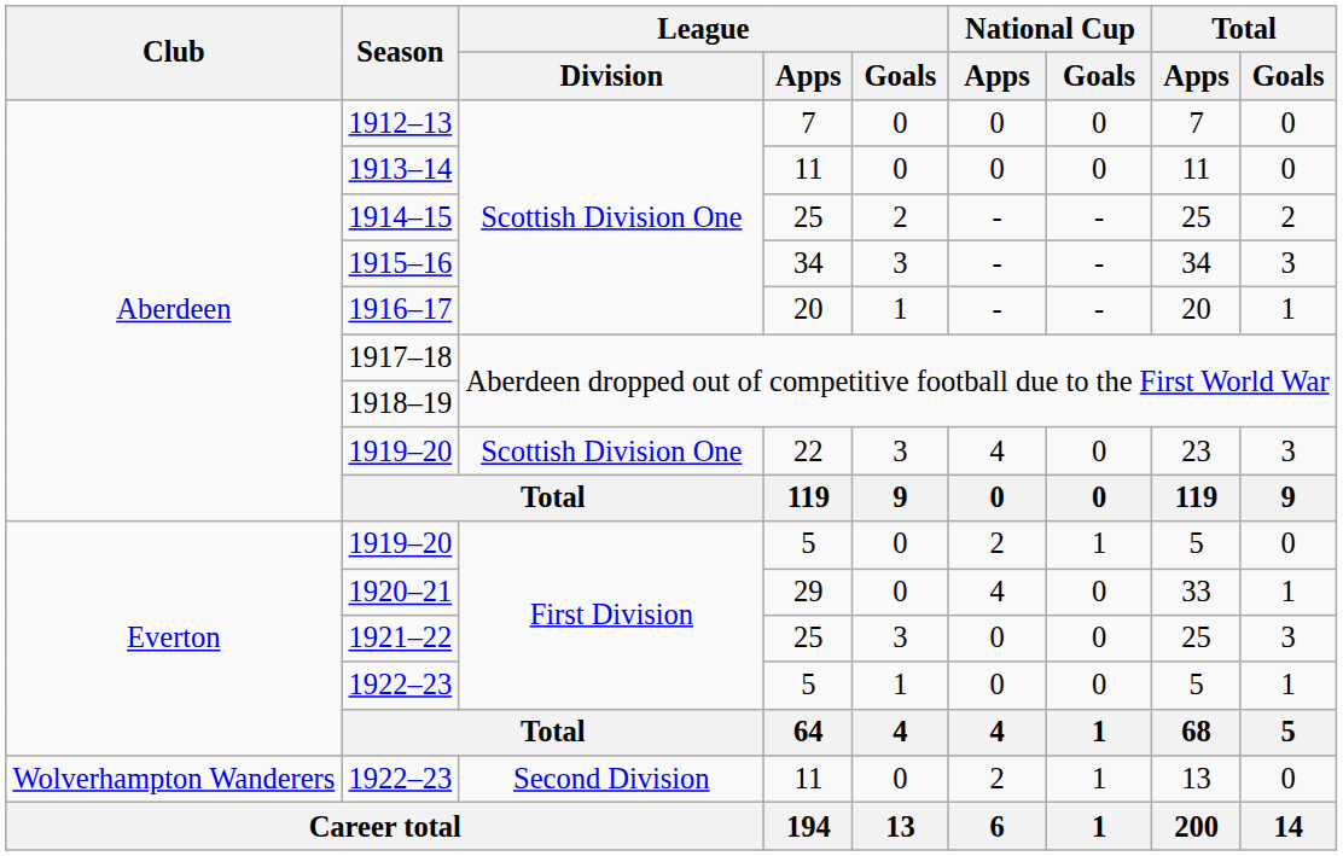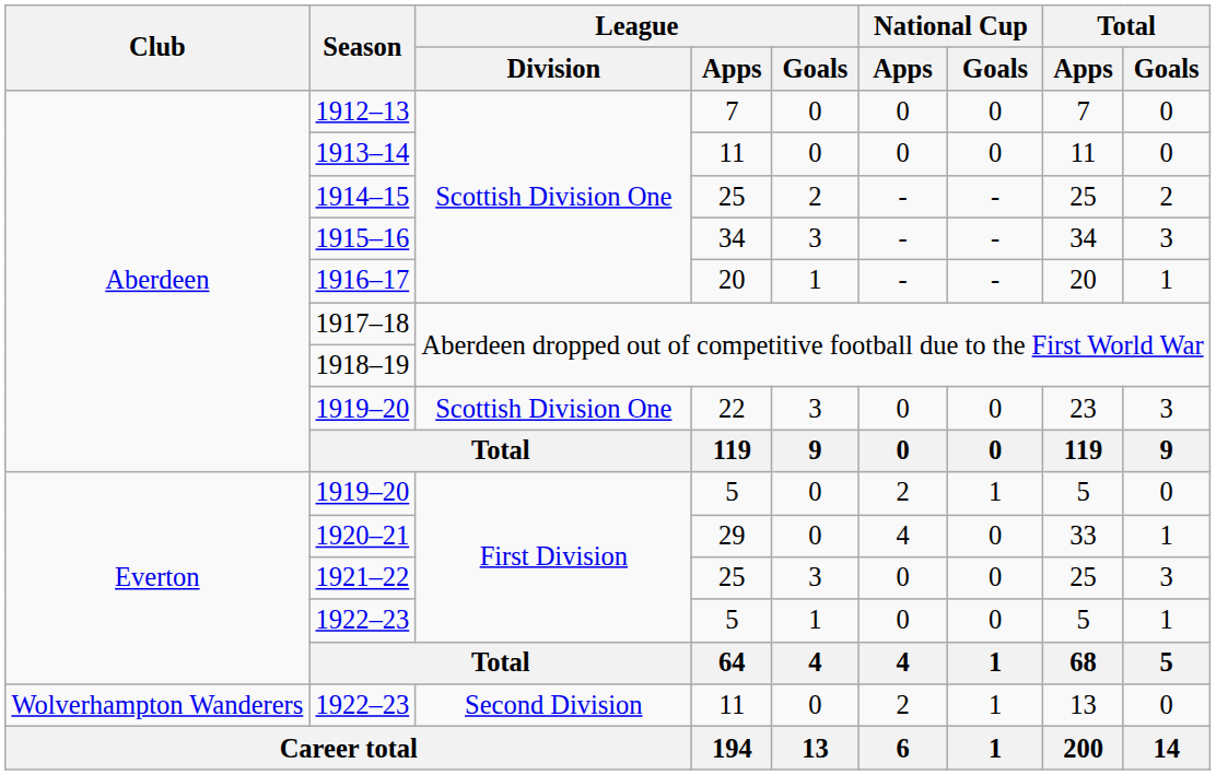1919–20 / 22 | National Cup / Apps: 4 -> 0
